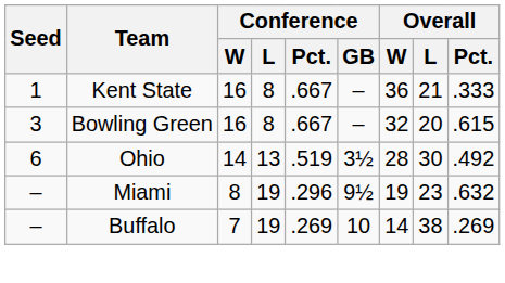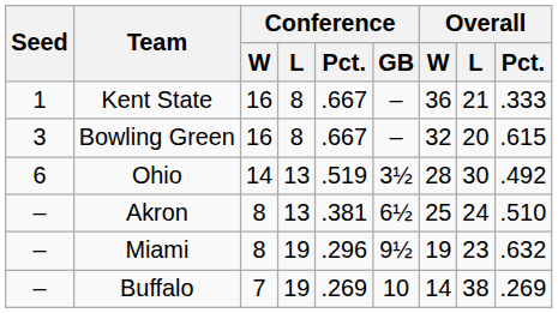+ row: – | Akron | 8 | 13 | .381 | 6½ | 25 | 24 | .510
